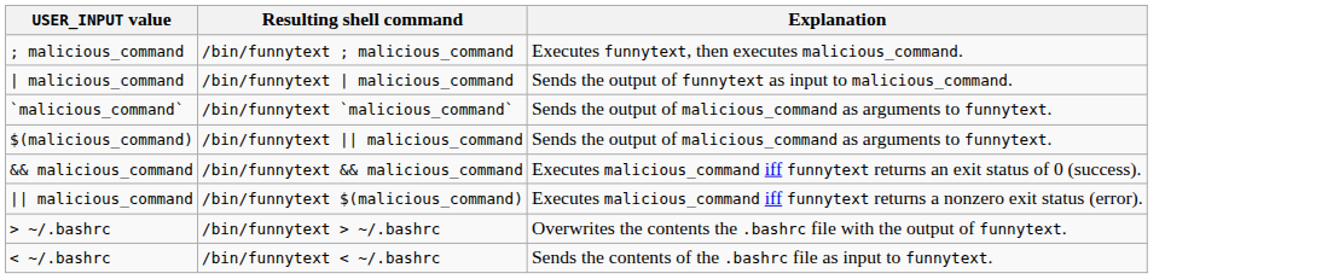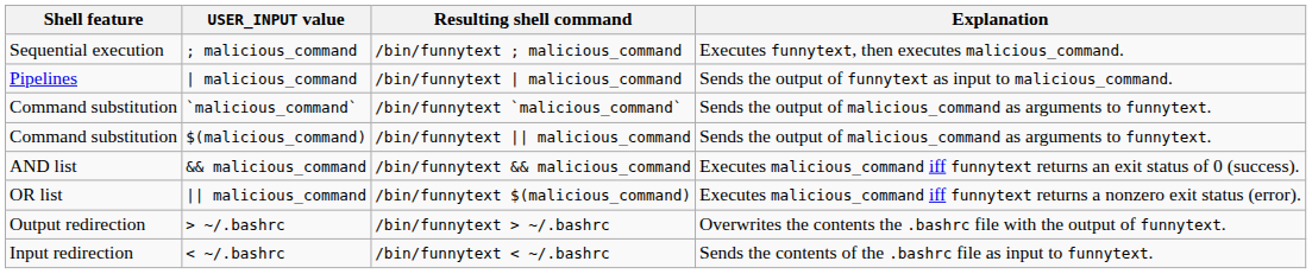+ column: Shell feature | Sequential execution | Pipelines | Command substitution | Command substitution | AND list | OR list | Output redirection | Input redirection
